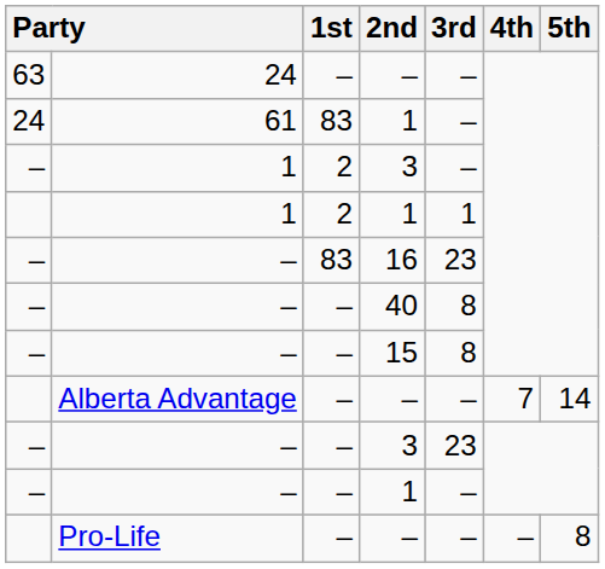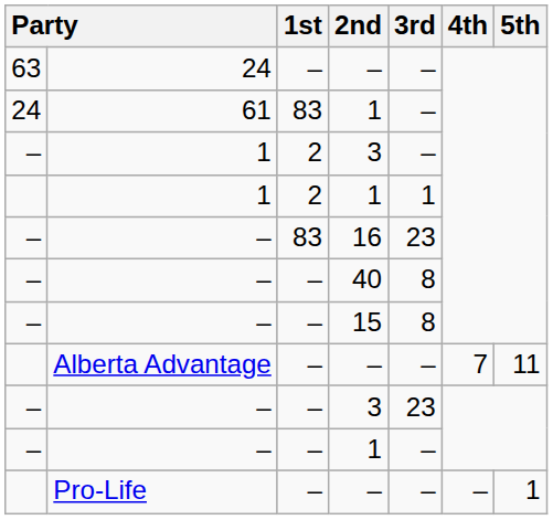Alberta Advantage | 5th: 14 -> 11
Pro-Life | 5th: 8 -> 1
